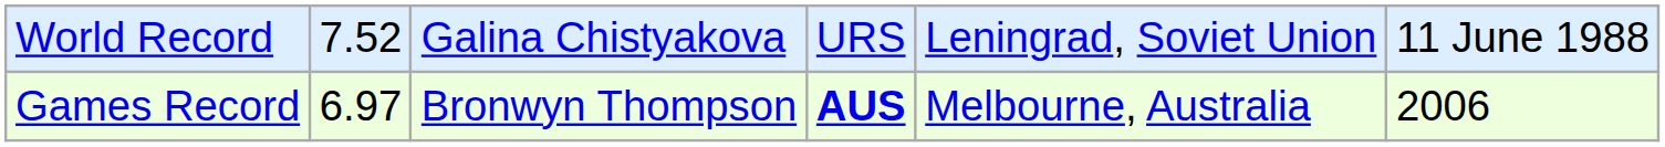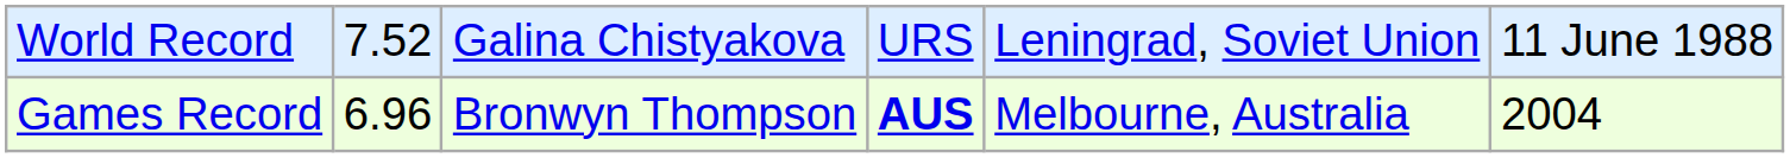Games Record | column 2: 6.97 -> 6.96
Games Record | column 6: 2006 -> 2004
